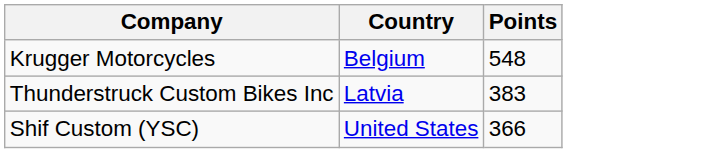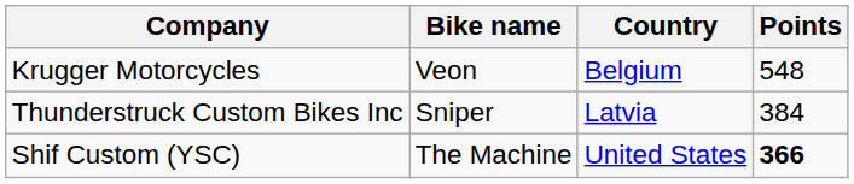+ column: Bike name | Veon | Sniper | The Machine
Thunderstruck Custom Bikes Inc | Points: 383 -> 384
Shif Custom (YSC) | Points: normal -> bold
